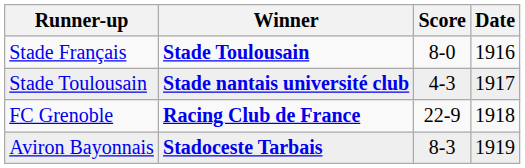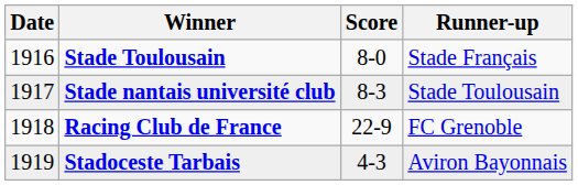columns swapped: Date <-> Runner-up
Stade nantais université club | Score: 4-3 -> 8-3
Stadoceste Tarbais | Score: 8-3 -> 4-3
